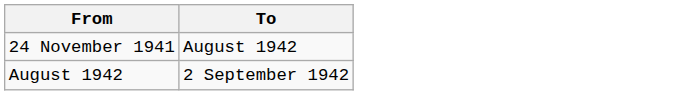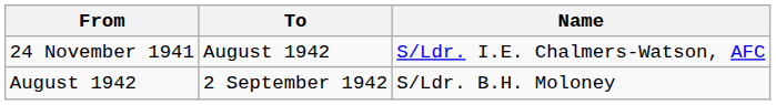+ column: Name | S/Ldr. I.E. Chalmers-Watson, AFC | S/Ldr. B.H. Moloney
